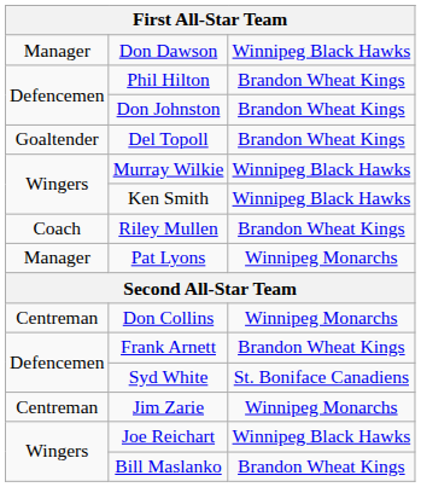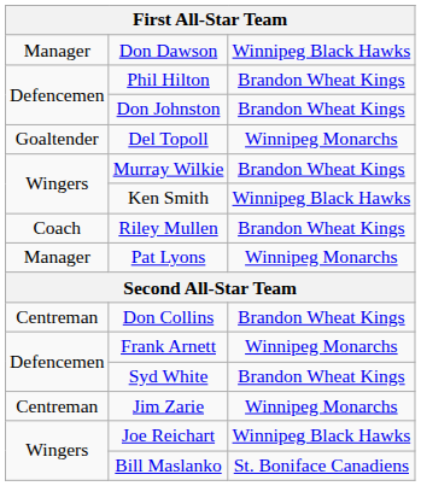Del Topoll | column 3: Brandon Wheat Kings -> Winnipeg Monarchs
Murray Wilkie | column 3: Winnipeg Black Hawks -> Brandon Wheat Kings
Don Collins | column 3: Winnipeg Monarchs -> Brandon Wheat Kings
Frank Arnett | column 3: Brandon Wheat Kings -> Winnipeg Monarchs
Syd White | column 3: St. Boniface Canadiens -> Brandon Wheat Kings
Bill Maslanko | column 3: Brandon Wheat Kings -> St. Boniface Canadiens
